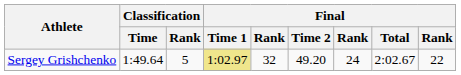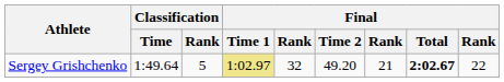Sergey Grishchenko | column 7: 24 -> 21
Sergey Grishchenko | Final / Total: normal -> bold
